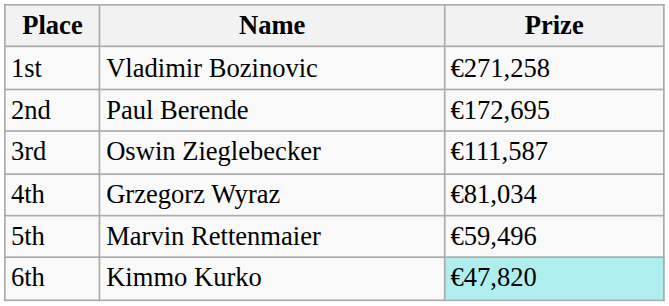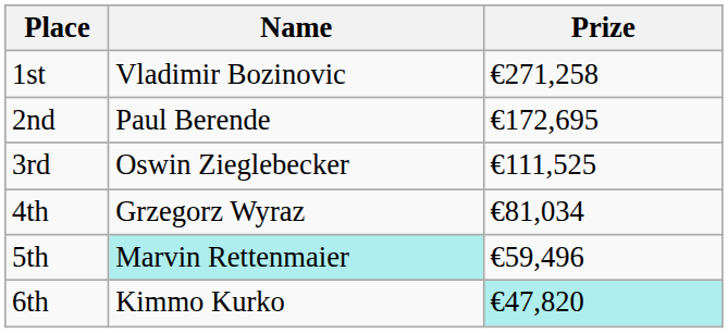3rd | Prize: €111,587 -> €111,525
5th | Name: no background -> paleturquoise background
